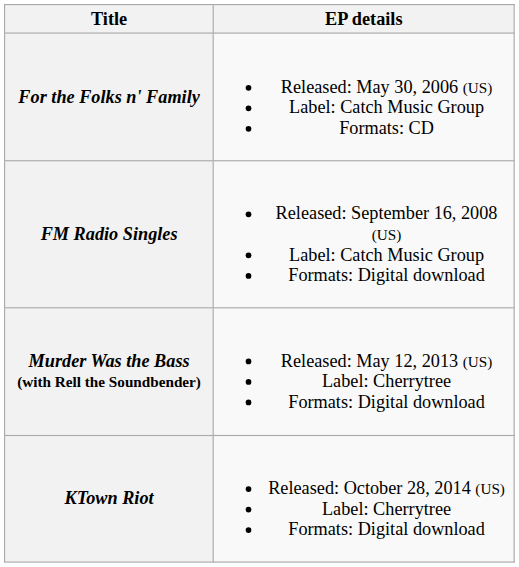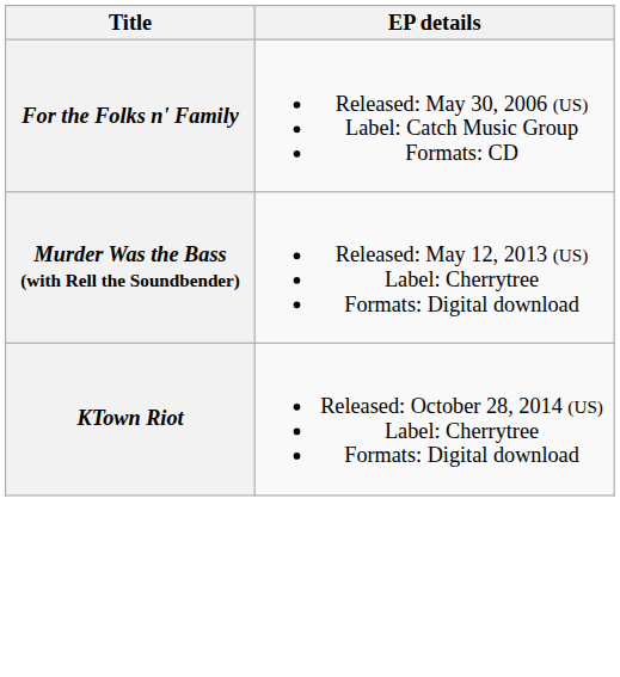- row: FM Radio Singles | Released: September 16, 2008 (US) Label: Catch Music Group Formats: Digital download
